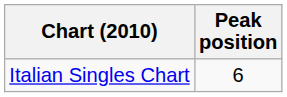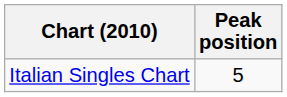Italian Singles Chart | Peak position: 6 -> 5
